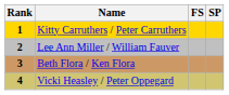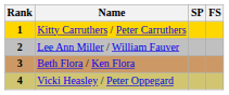columns swapped: SP <-> FS
